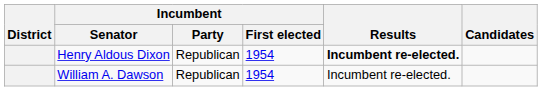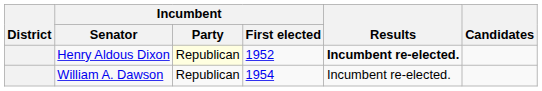Henry Aldous Dixon | Incumbent / Party: no background -> lightyellow background
Henry Aldous Dixon | Incumbent / First elected: 1954 -> 1952
